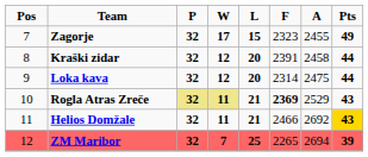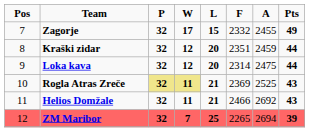Zagorje | F: 2323 -> 2332
Kraški zidar | F: 2391 -> 2351
Kraški zidar | A: 2458 -> 2459
Rogla Atras Zreče | F: bold -> normal
Rogla Atras Zreče | A: 2529 -> 2525
Helios Domžale | Pts: gold background -> no background
